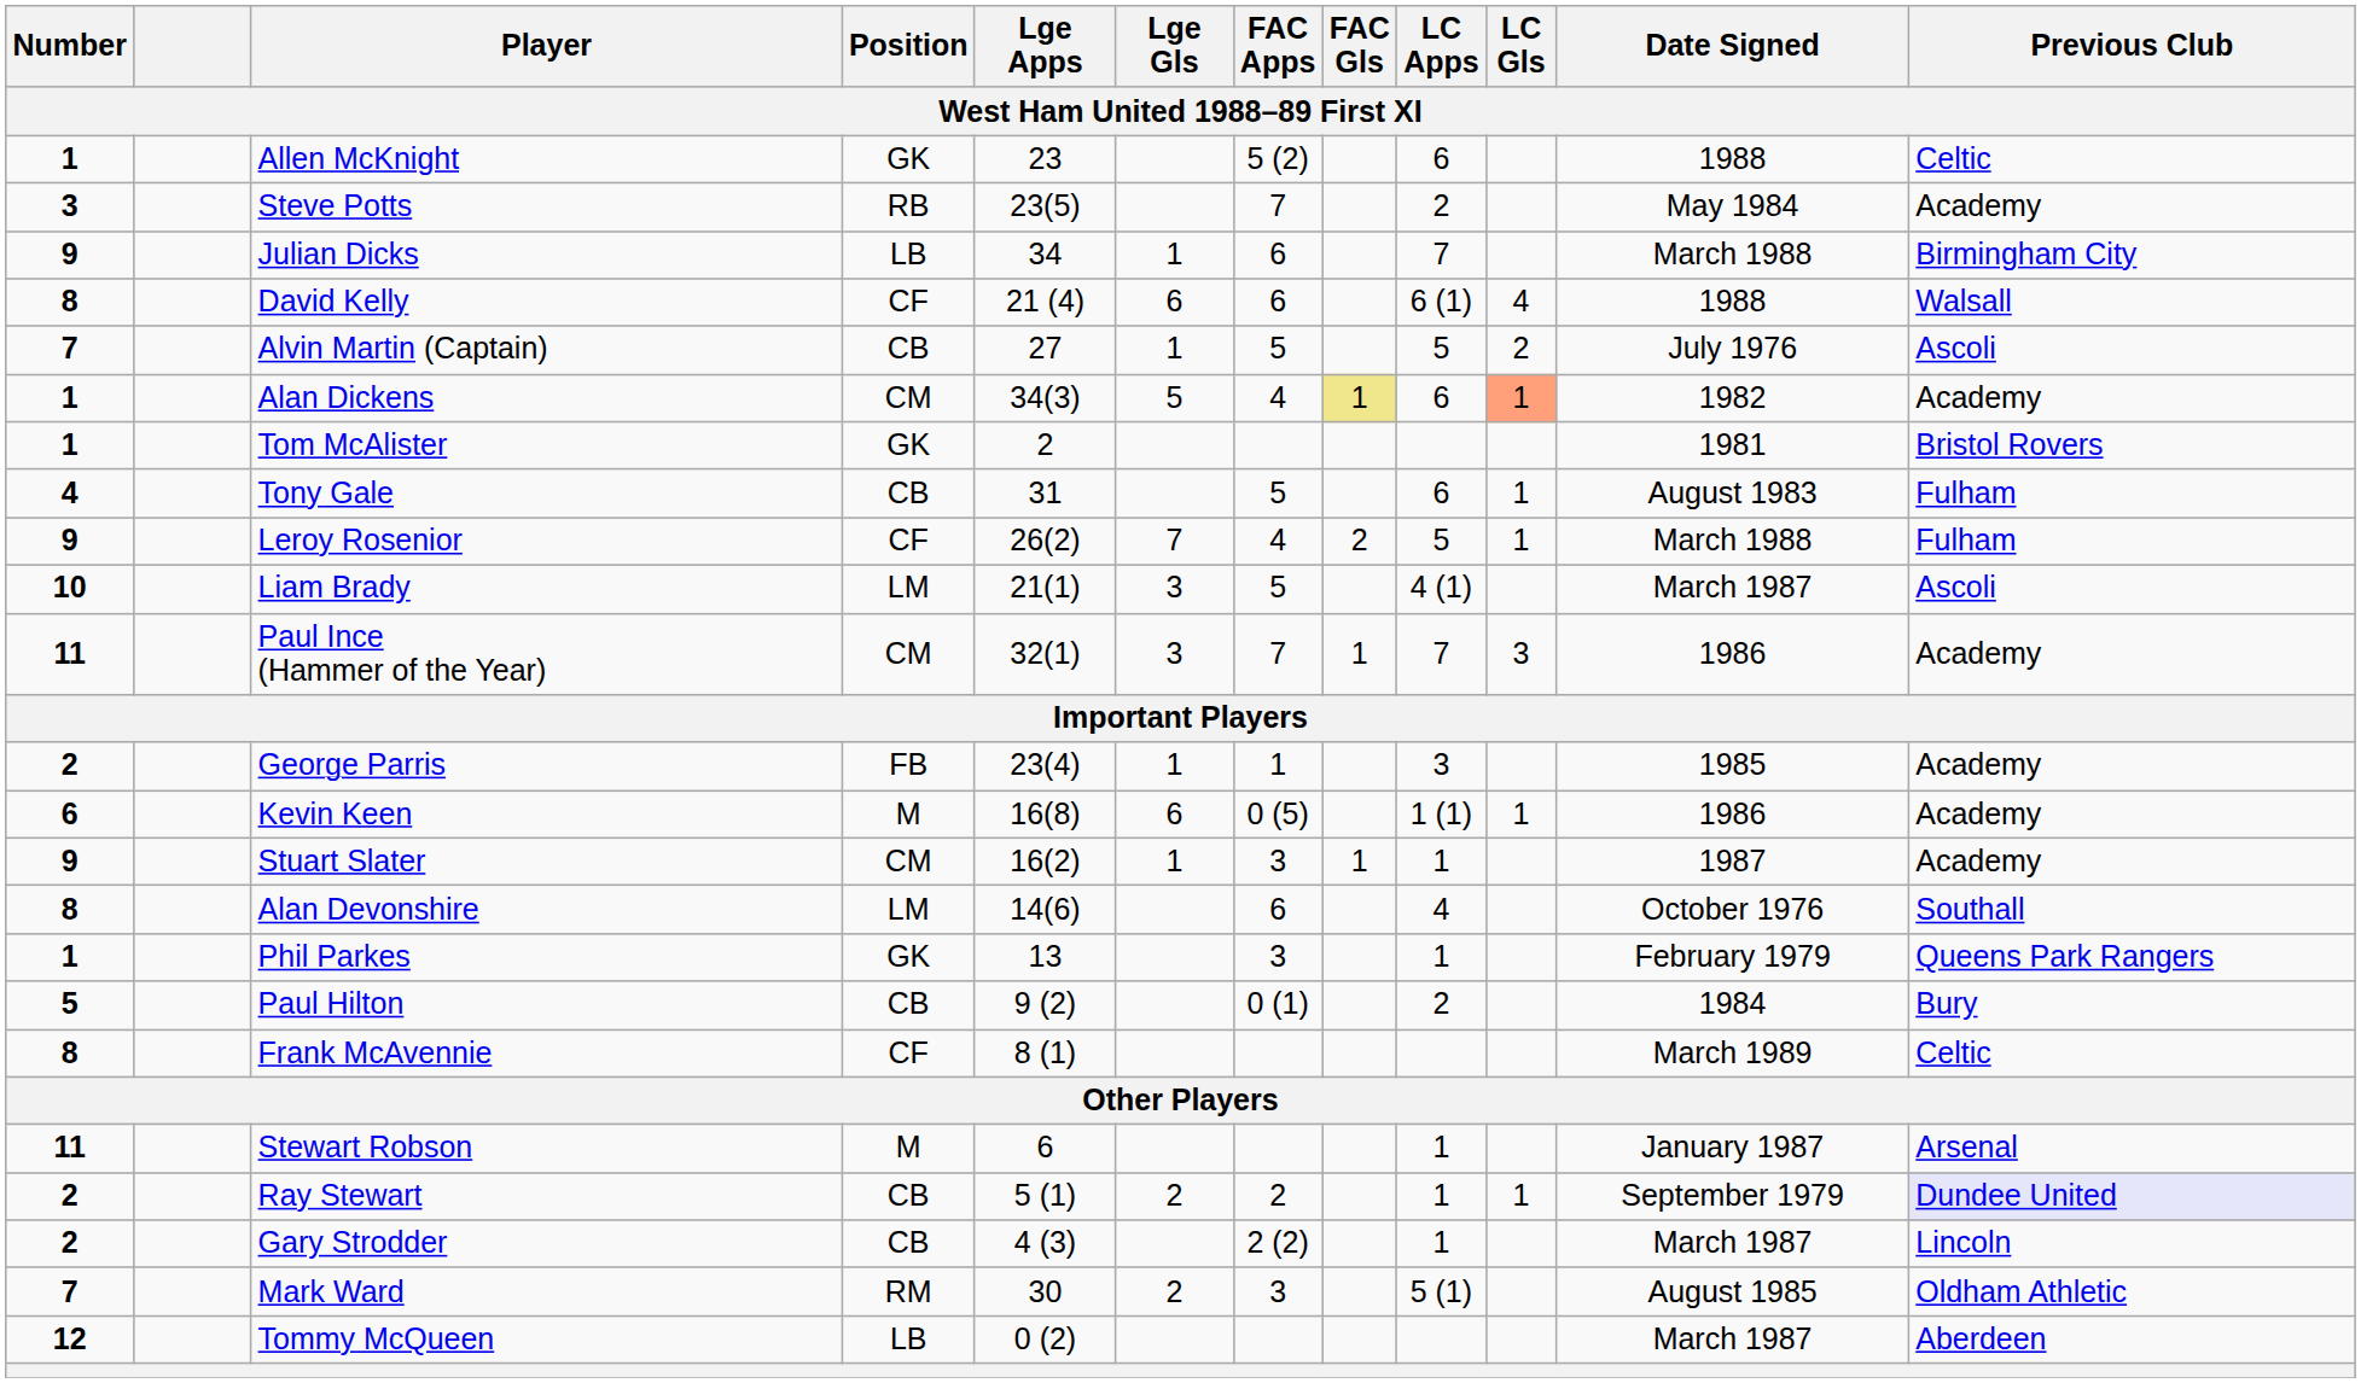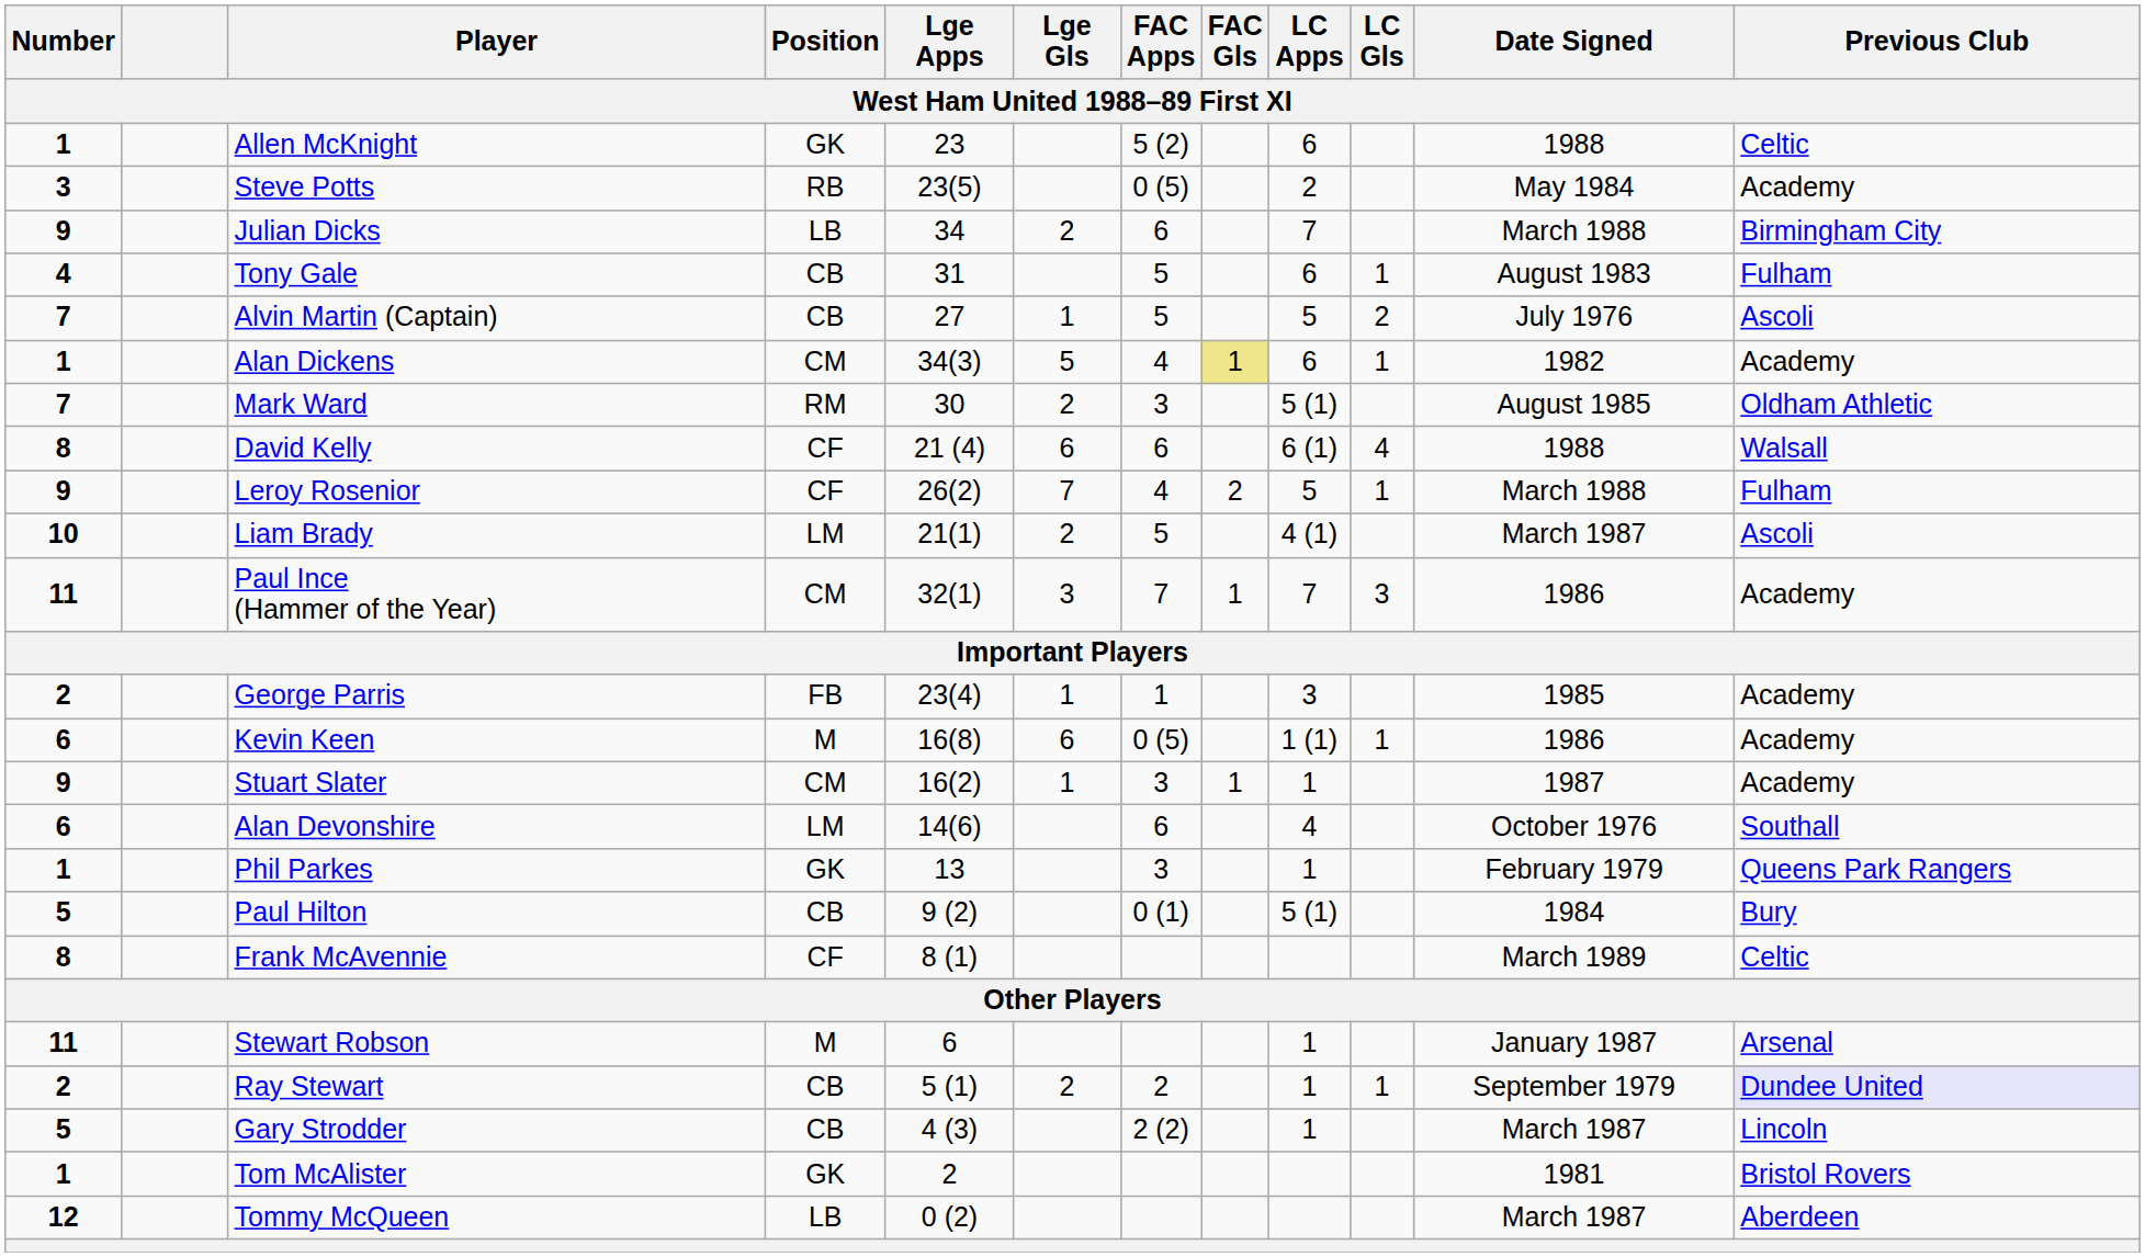Steve Potts | FAC Apps: 7 -> 0 (5)
Julian Dicks | Lge Gls: 1 -> 2
rows swapped: Tony Gale <-> David Kelly
Alan Dickens | LC Gls: lightsalmon background -> no background
rows swapped: Mark Ward <-> Tom McAlister
Liam Brady | Lge Gls: 3 -> 2
Alan Devonshire | Number: 8 -> 6
Paul Hilton | LC Apps: 2 -> 5 (1)
Gary Strodder | Number: 2 -> 5
